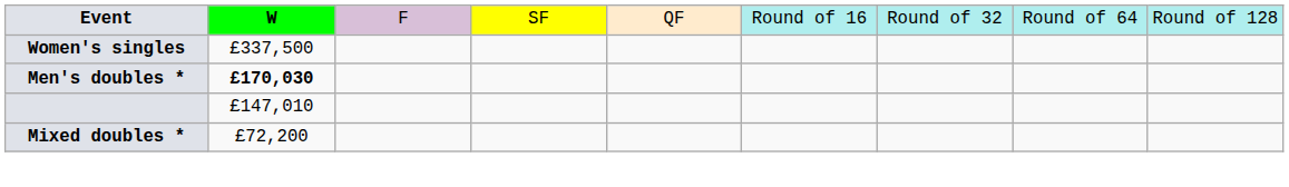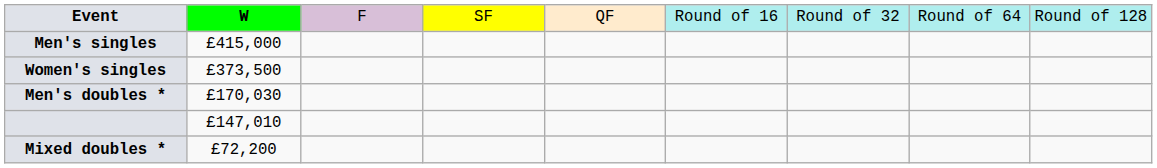+ row: Men's singles | £415,000
Women's singles | column 2: £337,500 -> £373,500
Men's doubles * | column 2: bold -> normal
